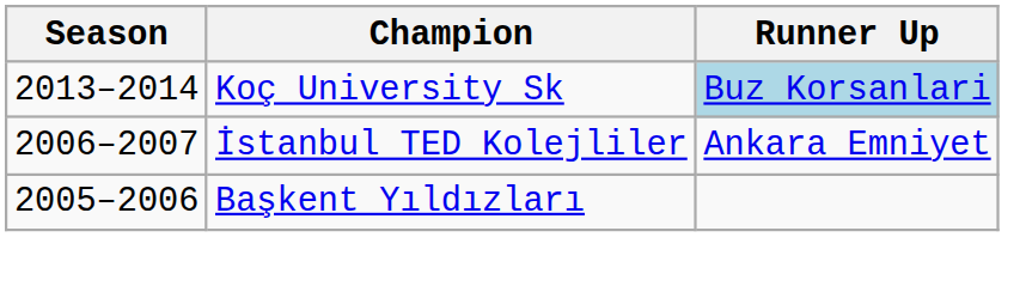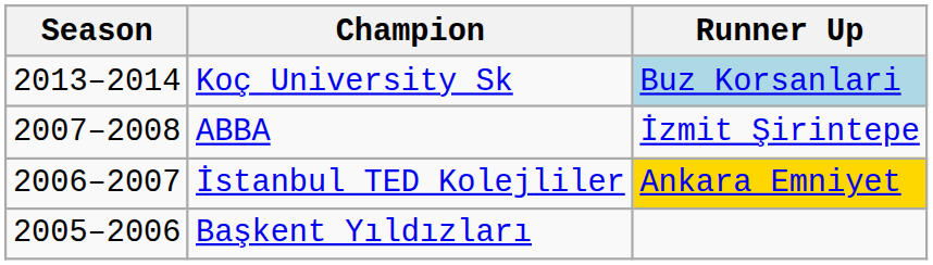+ row: 2007–2008 | ABBA | İzmit Şirintepe
İstanbul TED Kolejliler | Runner Up: no background -> gold background
